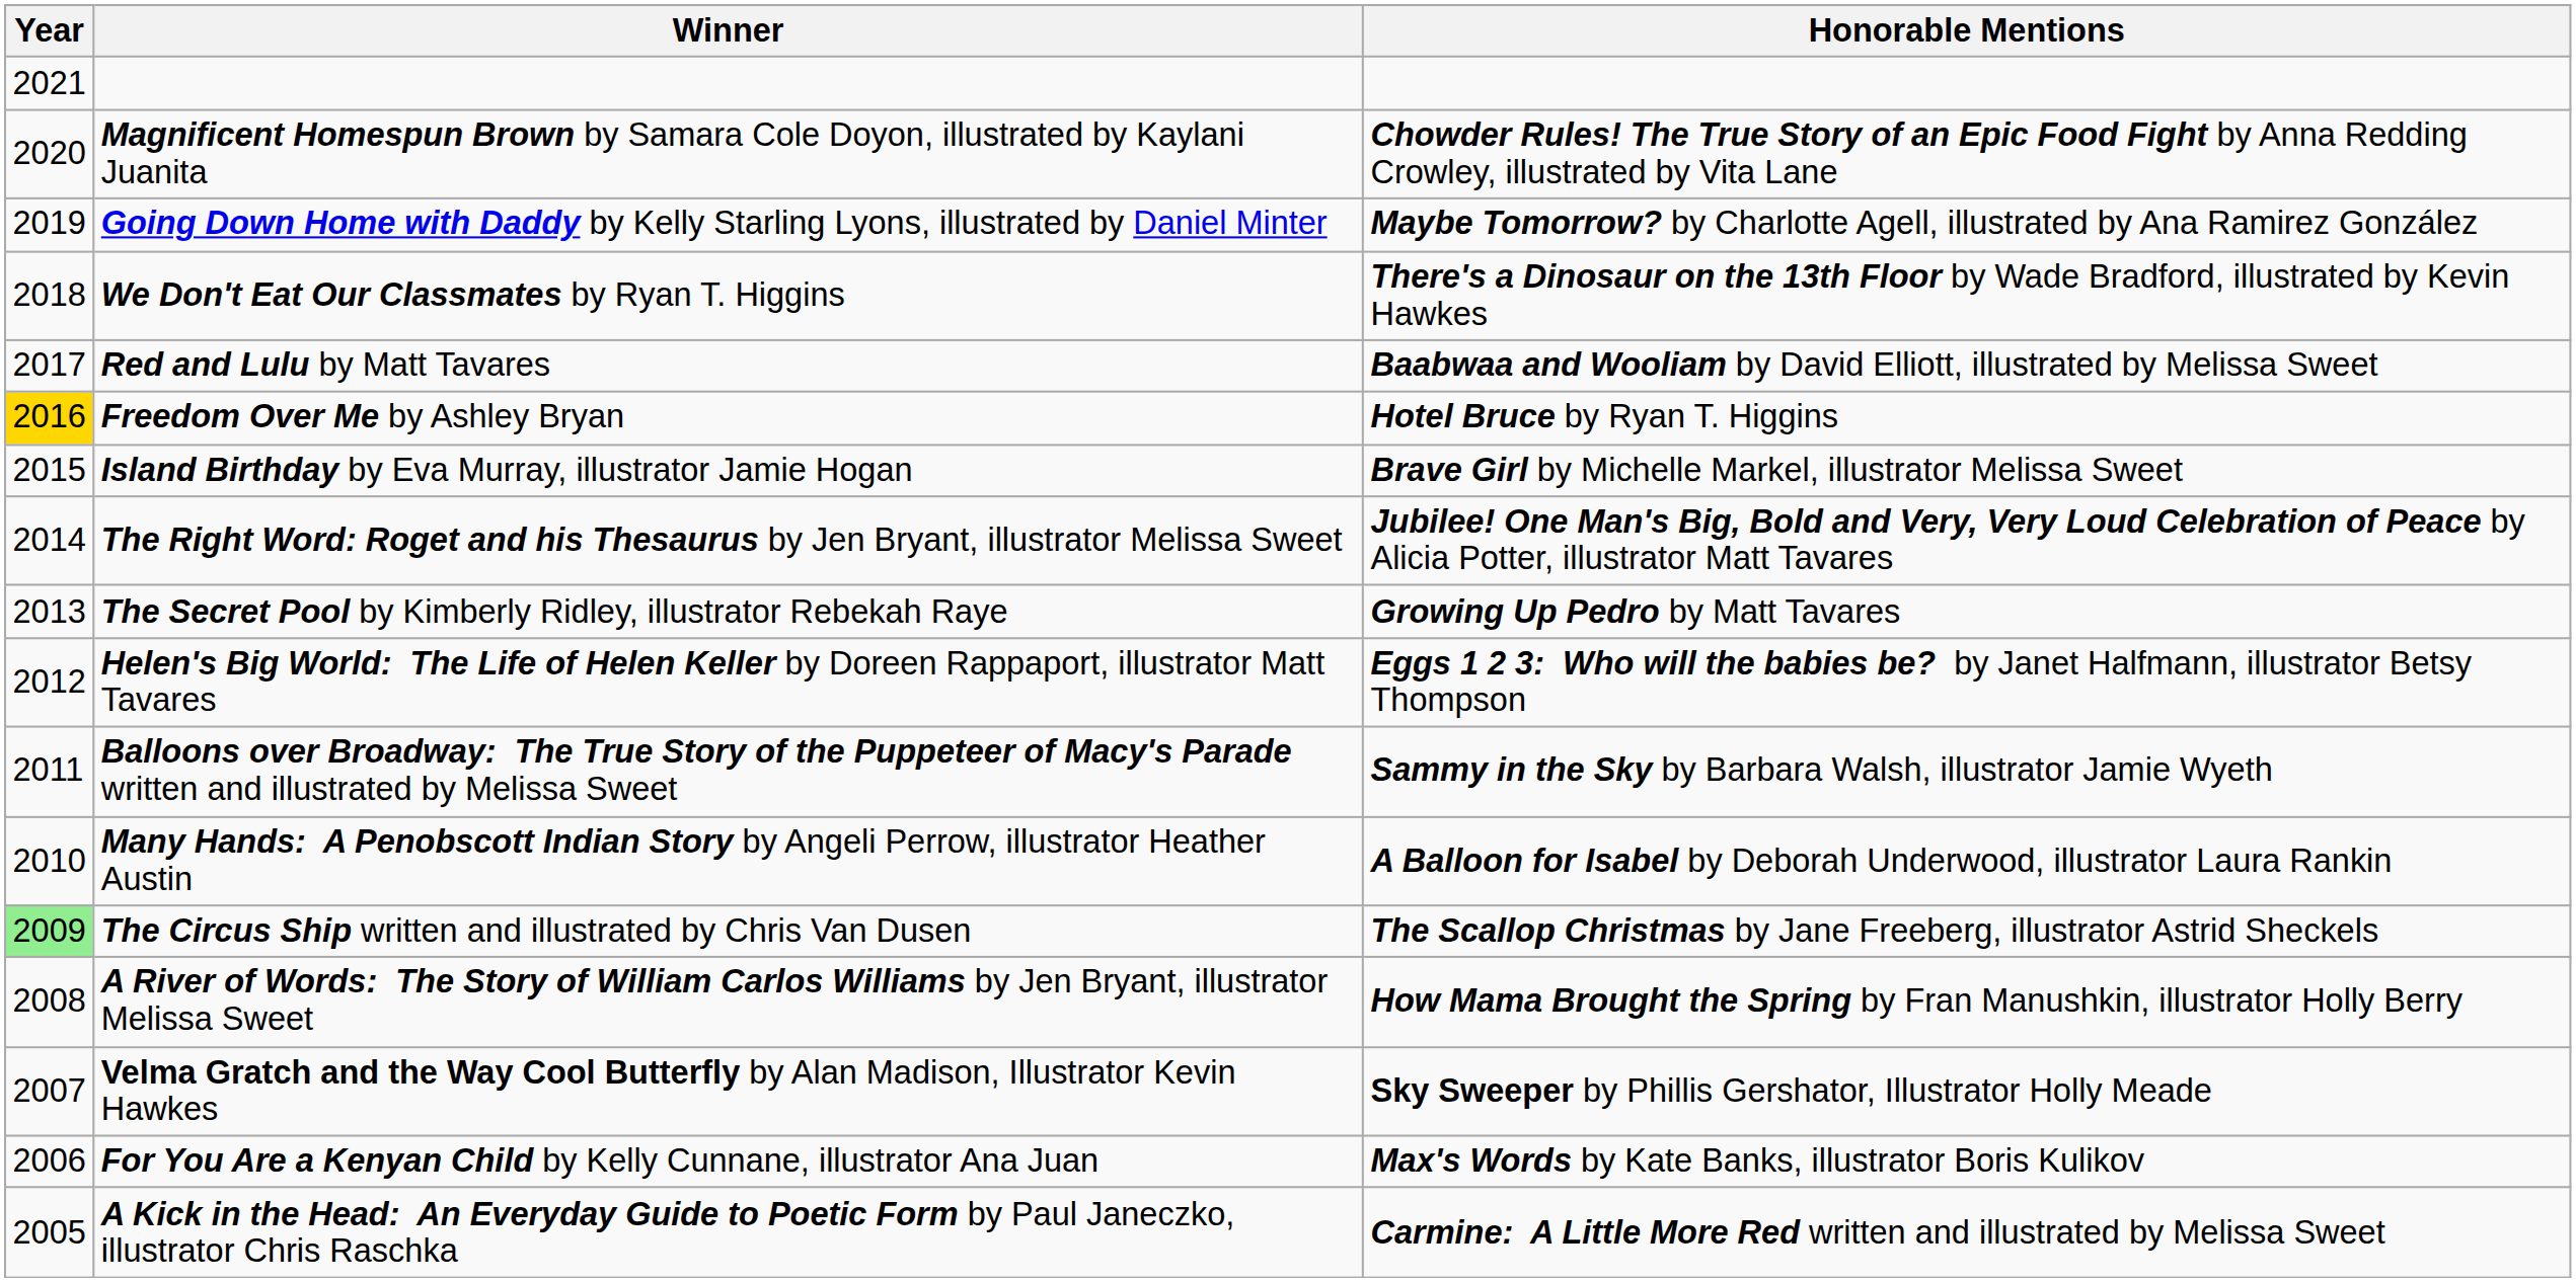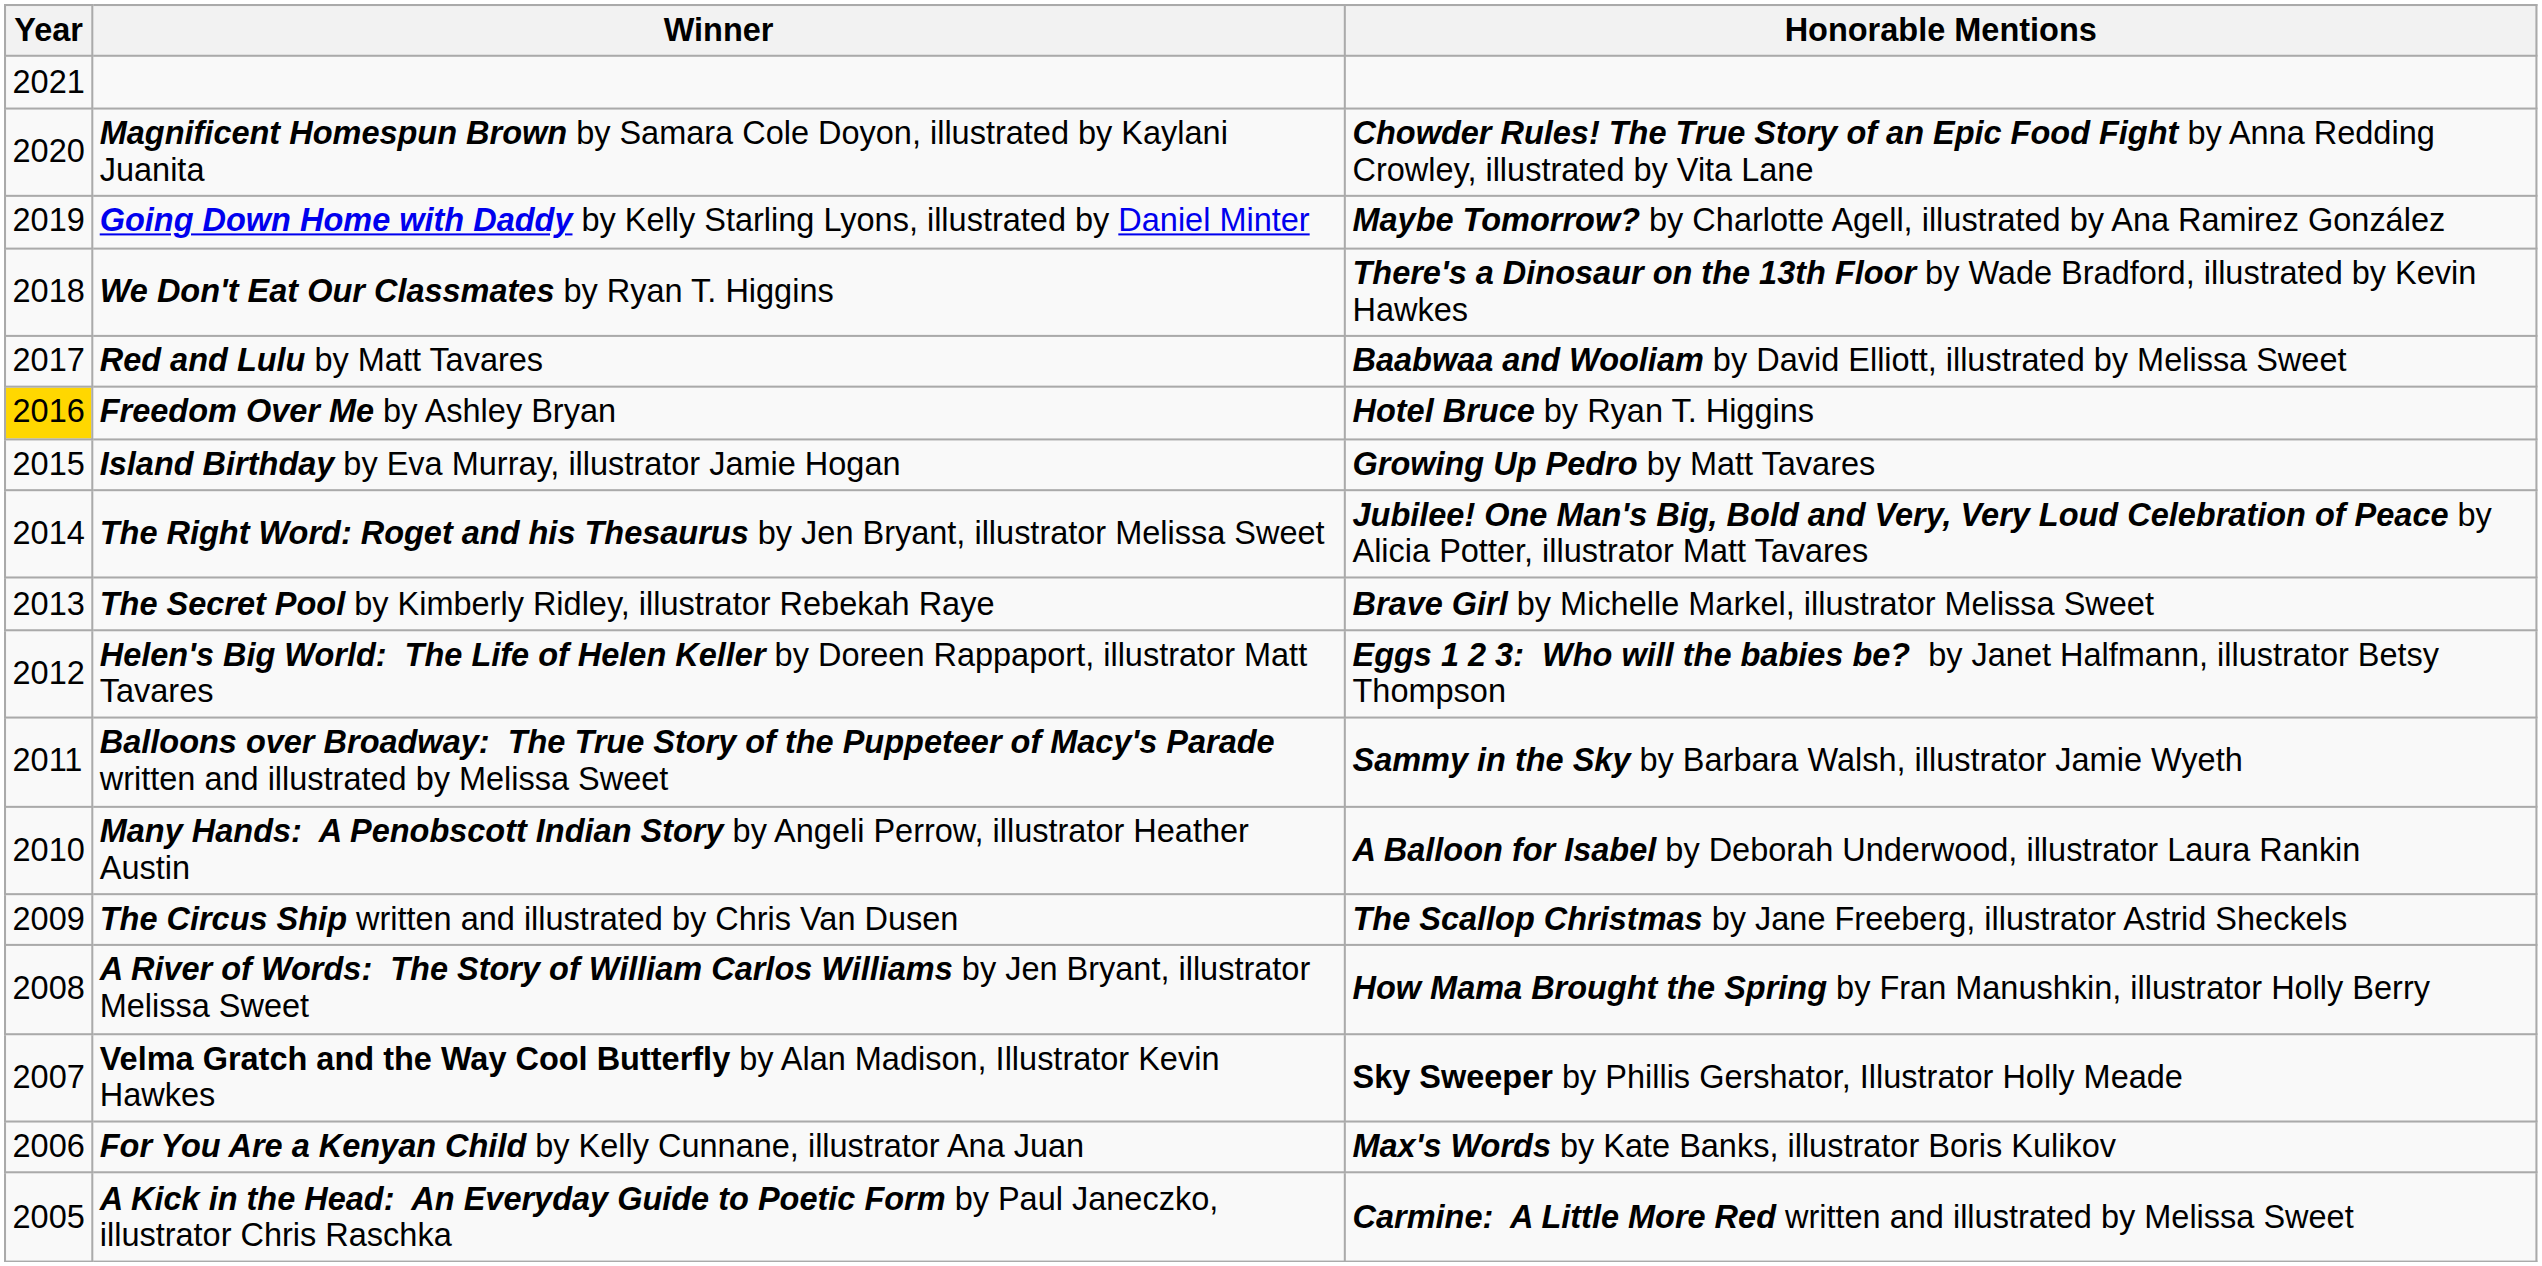Island Birthday by Eva Murray, illustrator Jamie Hogan | Honorable Mentions: Brave Girl by Michelle Markel, illustrator Melissa Sweet -> Growing Up Pedro by Matt Tavares
The Secret Pool by Kimberly Ridley, illustrator Rebekah Raye | Honorable Mentions: Growing Up Pedro by Matt Tavares -> Brave Girl by Michelle Markel, illustrator Melissa Sweet
The Circus Ship written and illustrated by Chris Van Dusen | Year: lightgreen background -> no background
